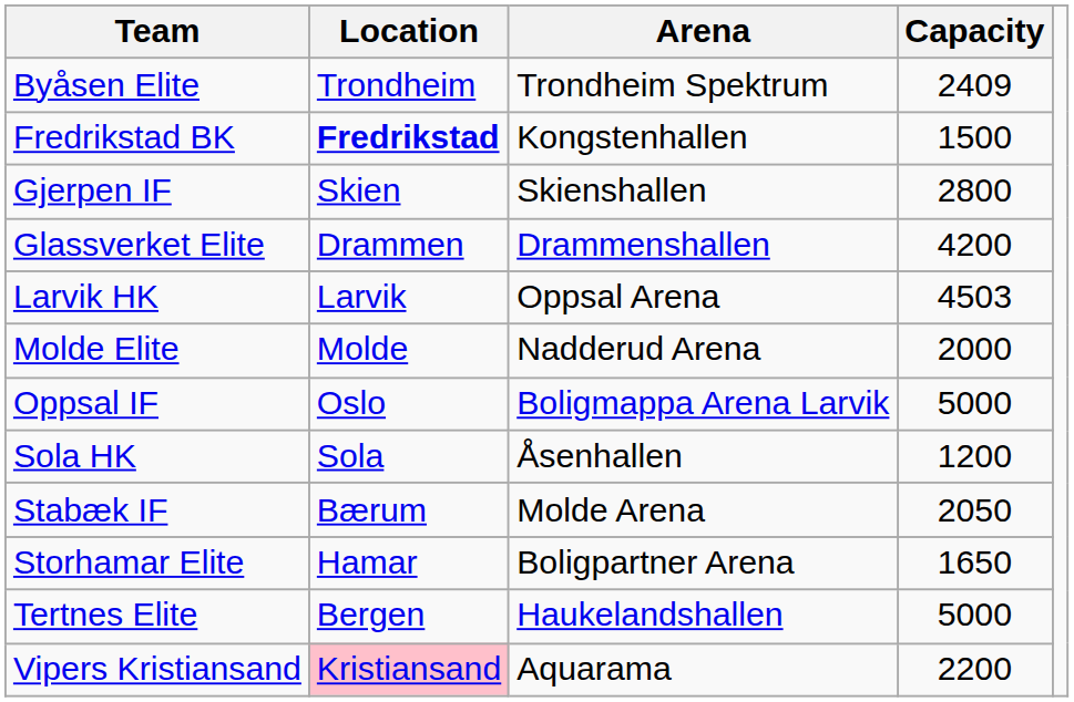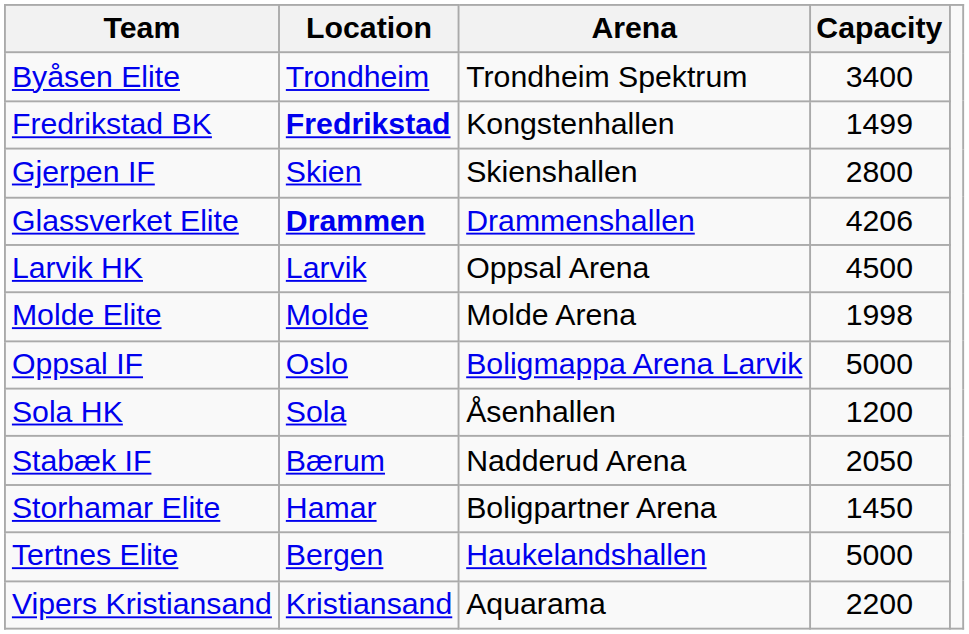Byåsen Elite | Capacity: 2409 -> 3400
Fredrikstad BK | Capacity: 1500 -> 1499
Glassverket Elite | Location: normal -> bold
Glassverket Elite | Capacity: 4200 -> 4206
Larvik HK | Capacity: 4503 -> 4500
Molde Elite | Arena: Nadderud Arena -> Molde Arena
Molde Elite | Capacity: 2000 -> 1998
Stabæk IF | Arena: Molde Arena -> Nadderud Arena
Storhamar Elite | Capacity: 1650 -> 1450
Vipers Kristiansand | Location: pink background -> no background
